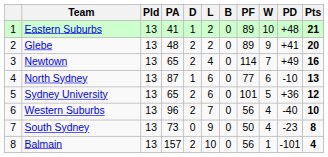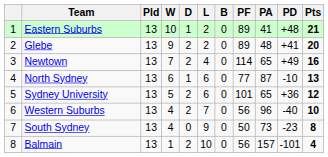columns swapped: W <-> PA
